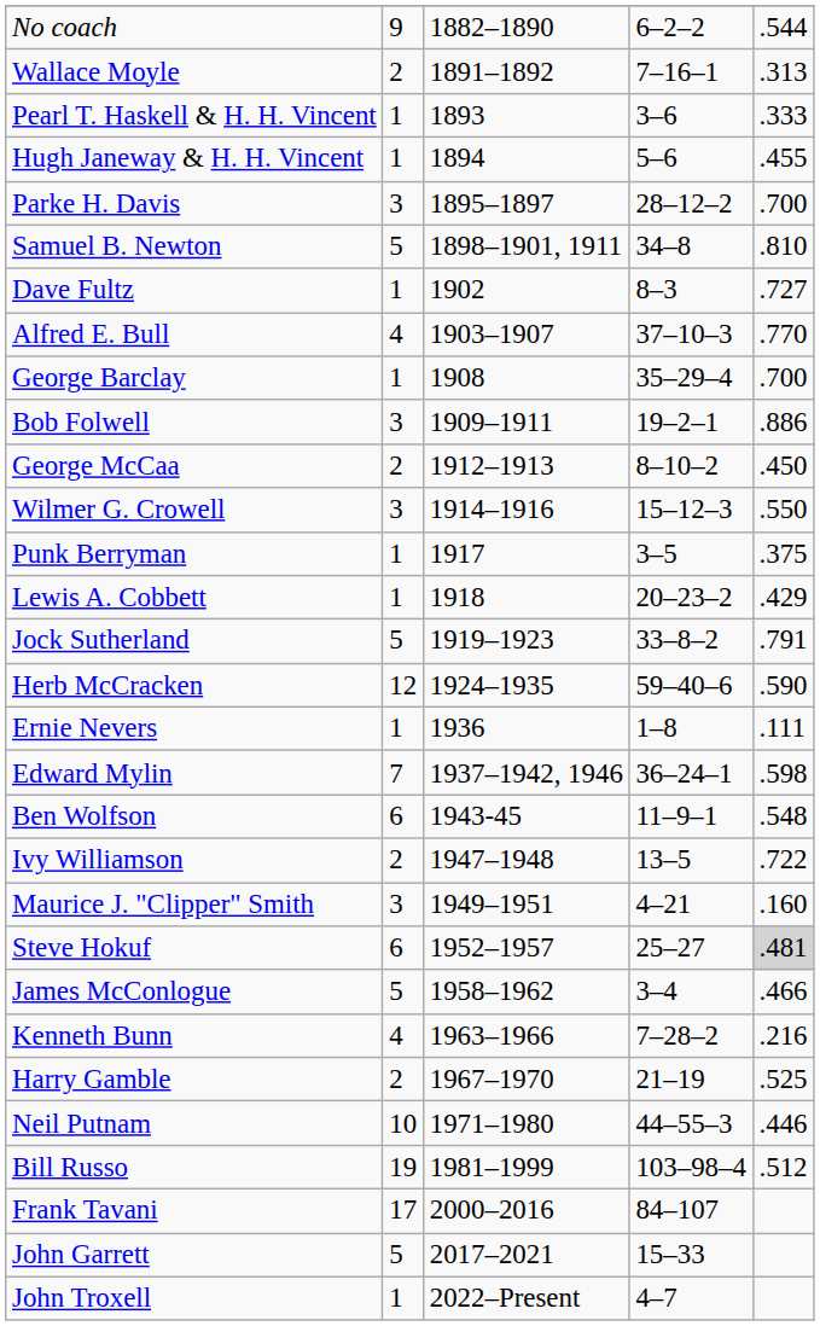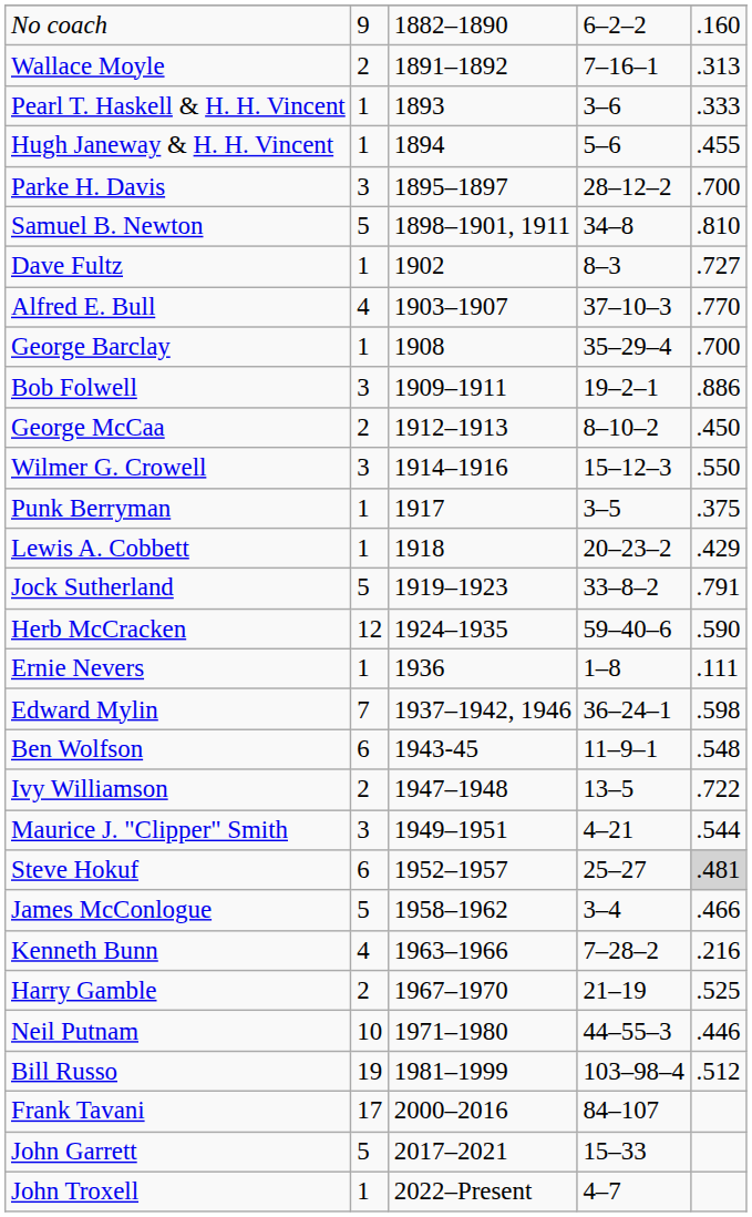No coach | column 5: .544 -> .160
Maurice J. "Clipper" Smith | column 5: .160 -> .544
